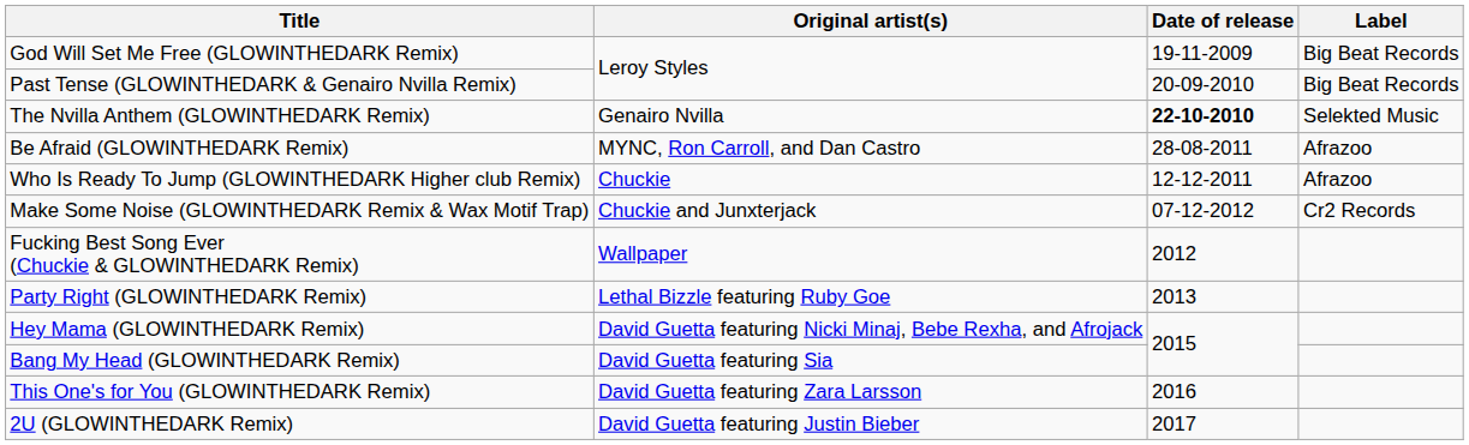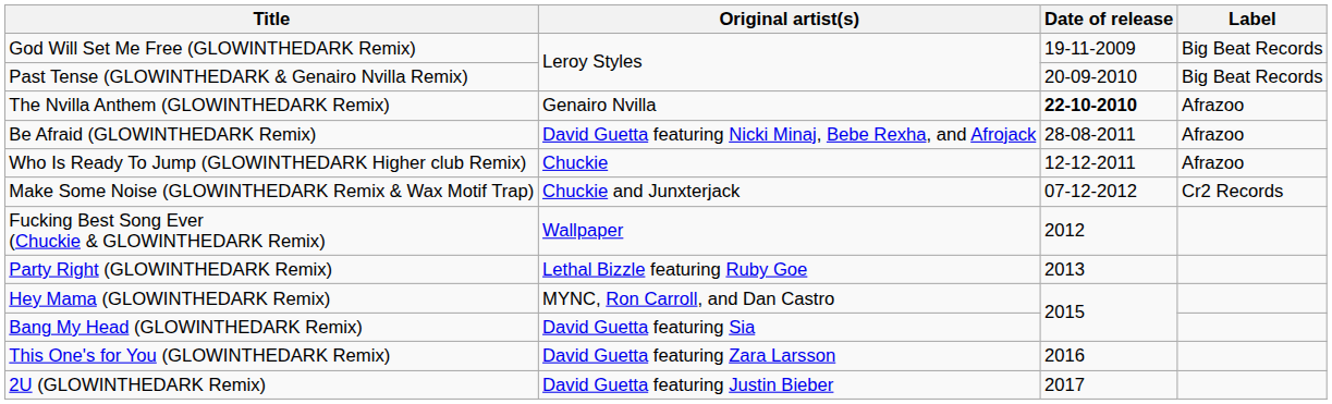The Nvilla Anthem (GLOWINTHEDARK Remix) | Label: Selekted Music -> Afrazoo
Be Afraid (GLOWINTHEDARK Remix) | Original artist(s): MYNC, Ron Carroll, and Dan Castro -> David Guetta featuring Nicki Minaj, Bebe Rexha, and Afrojack
Hey Mama (GLOWINTHEDARK Remix) | Original artist(s): David Guetta featuring Nicki Minaj, Bebe Rexha, and Afrojack -> MYNC, Ron Carroll, and Dan Castro
